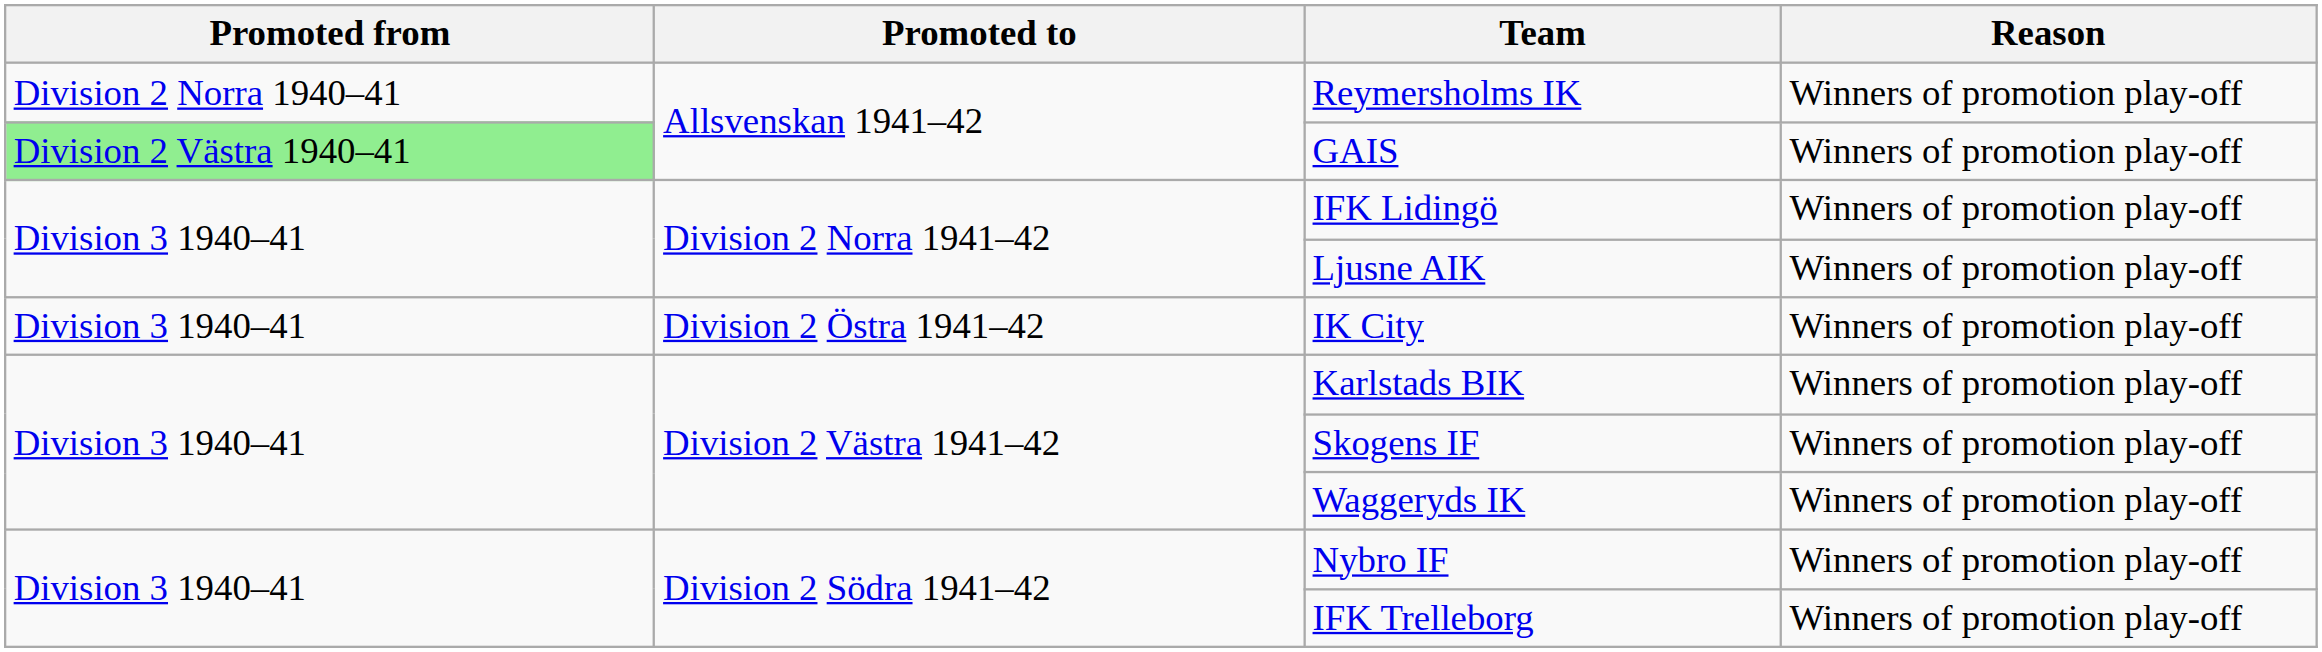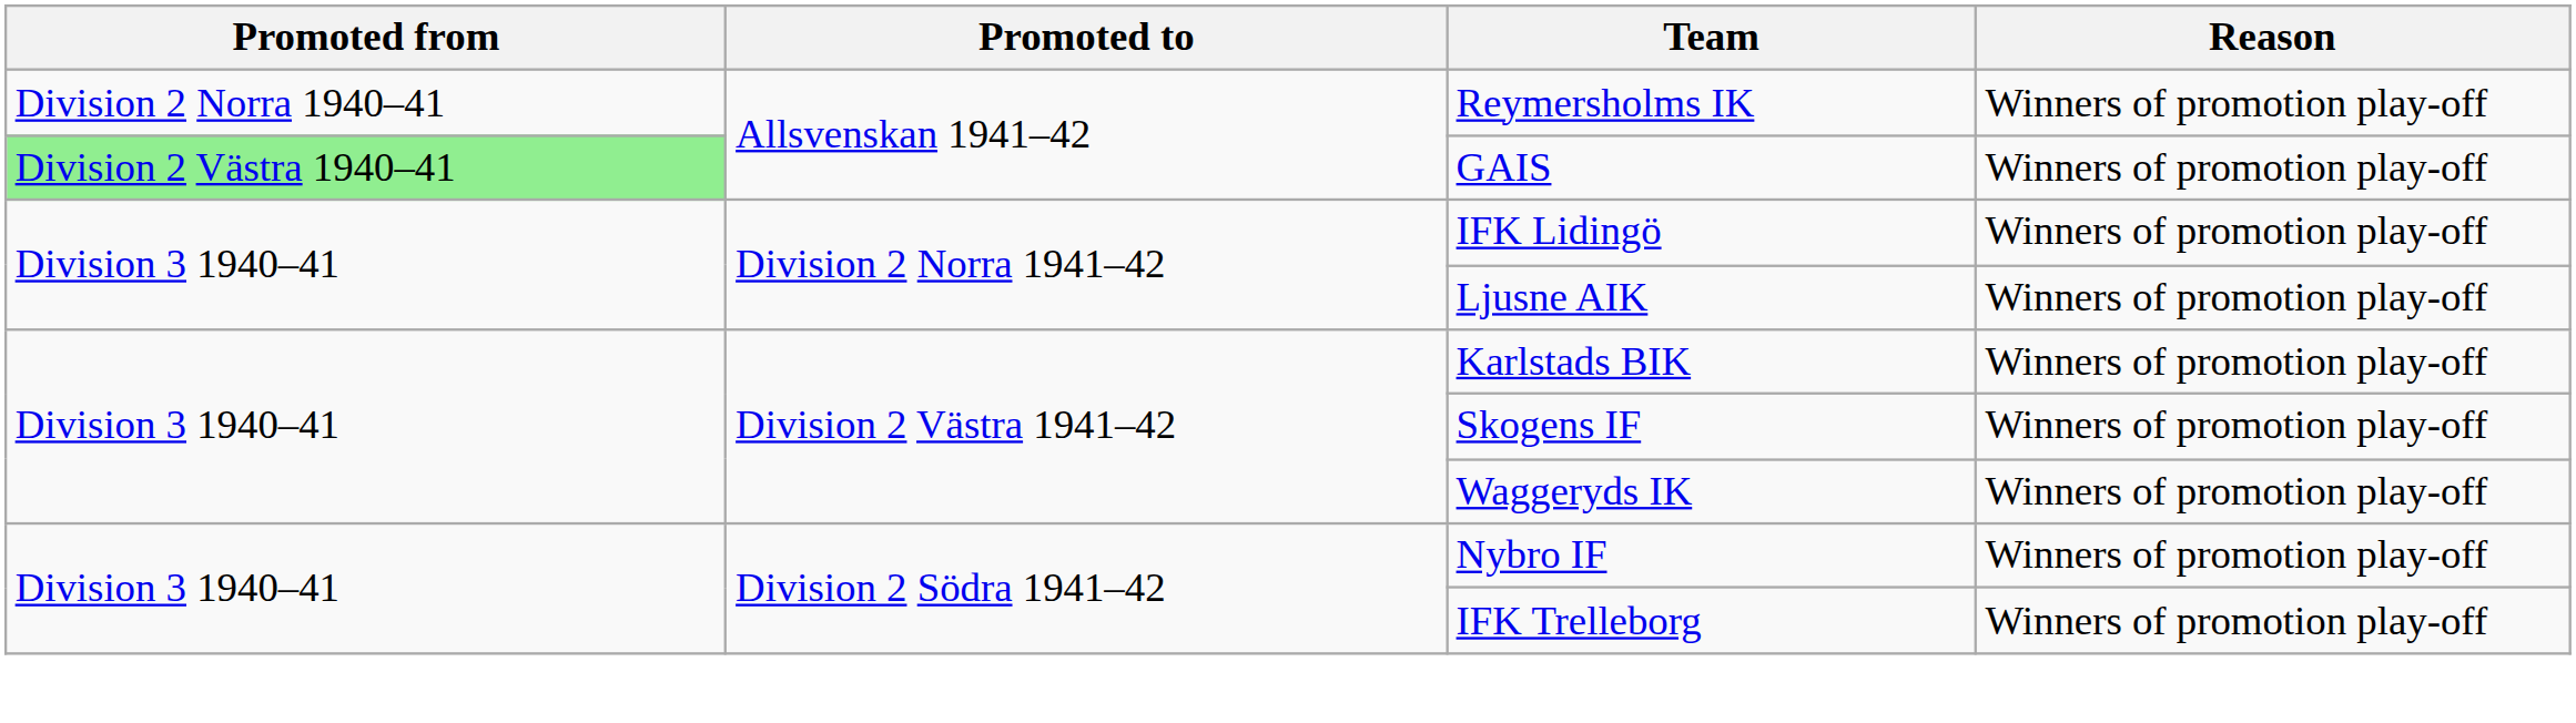- row: Division 3 1940–41 | Division 2 Östra 1941–42 | IK City | Winners of promotion play-off
